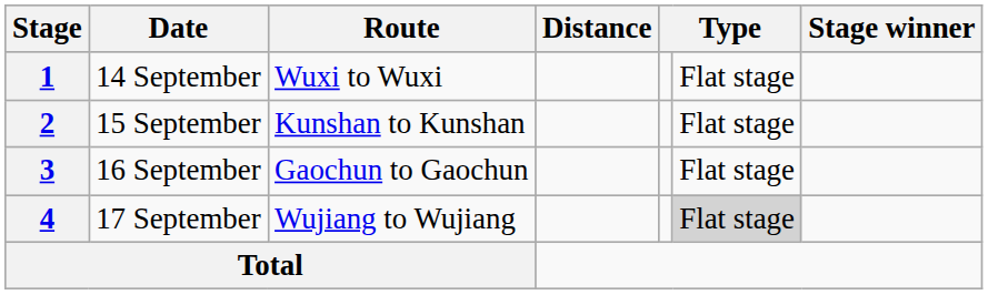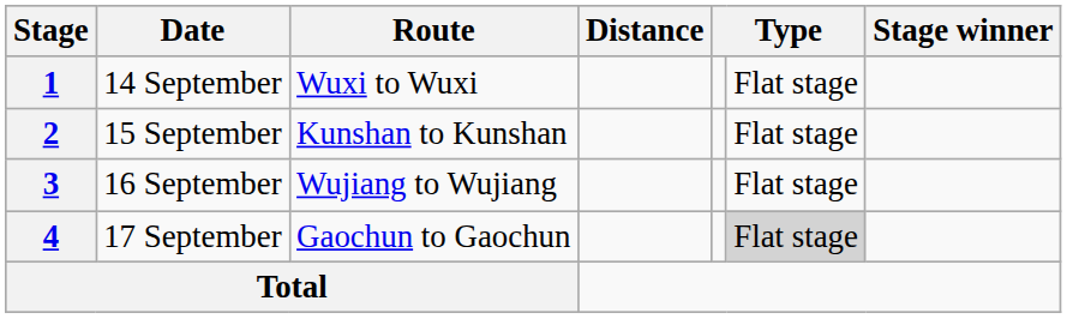3 | Route: Gaochun to Gaochun -> Wujiang to Wujiang
4 | Route: Wujiang to Wujiang -> Gaochun to Gaochun
